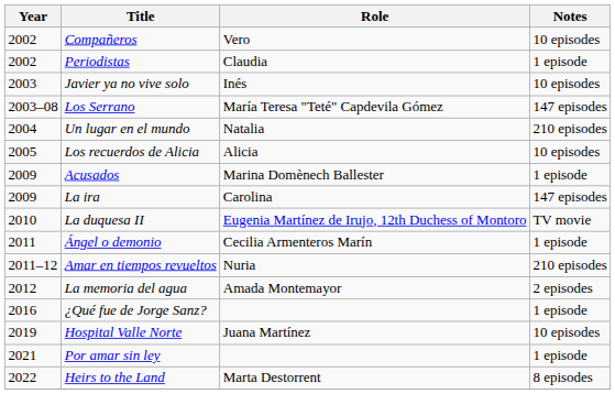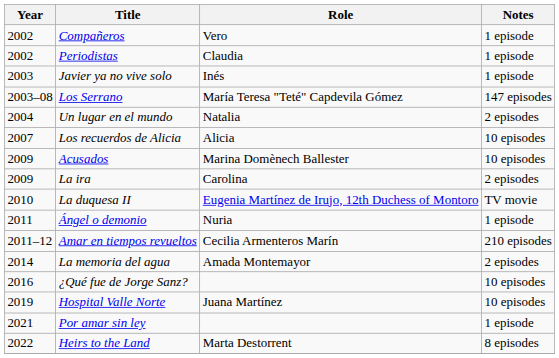Compañeros | Notes: 10 episodes -> 1 episode
Javier ya no vive solo | Notes: 10 episodes -> 1 episode
Un lugar en el mundo | Notes: 210 episodes -> 2 episodes
Los recuerdos de Alicia | Year: 2005 -> 2007
Acusados | Notes: 1 episode -> 10 episodes
La ira | Notes: 147 episodes -> 2 episodes
Ángel o demonio | Role: Cecilia Armenteros Marín -> Nuria
Amar en tiempos revueltos | Role: Nuria -> Cecilia Armenteros Marín
La memoria del agua | Year: 2012 -> 2014
¿Qué fue de Jorge Sanz? | Notes: 1 episode -> 10 episodes
